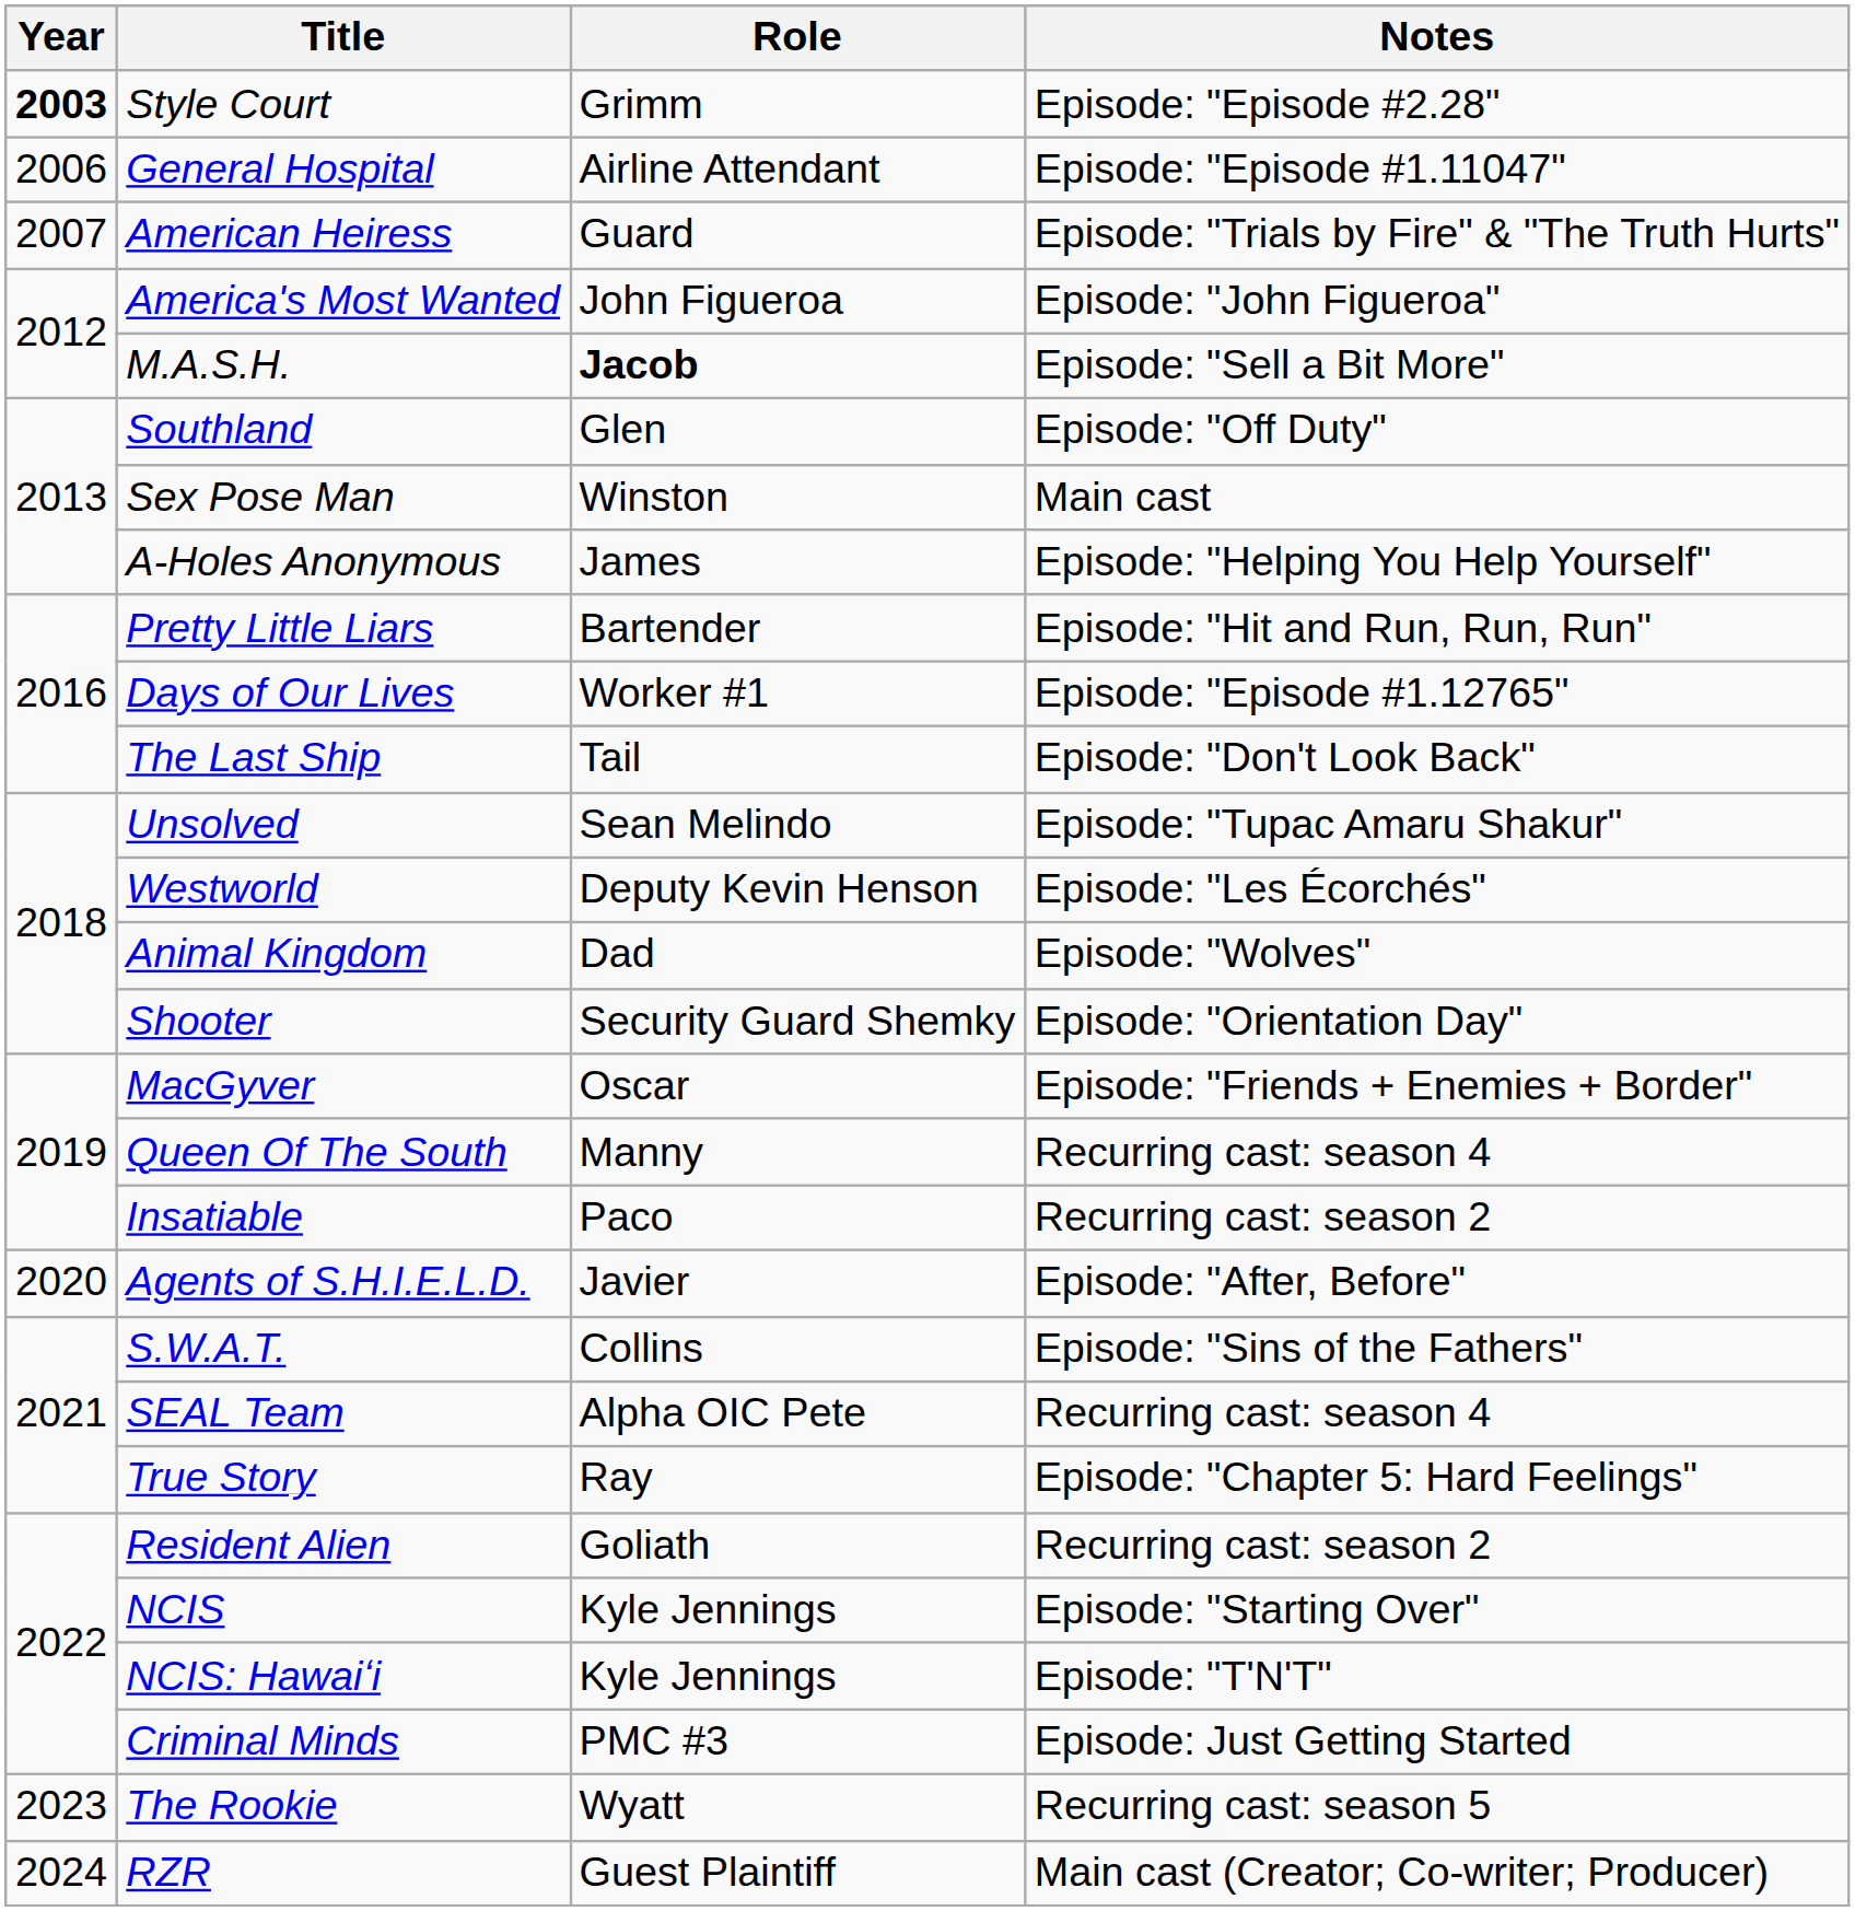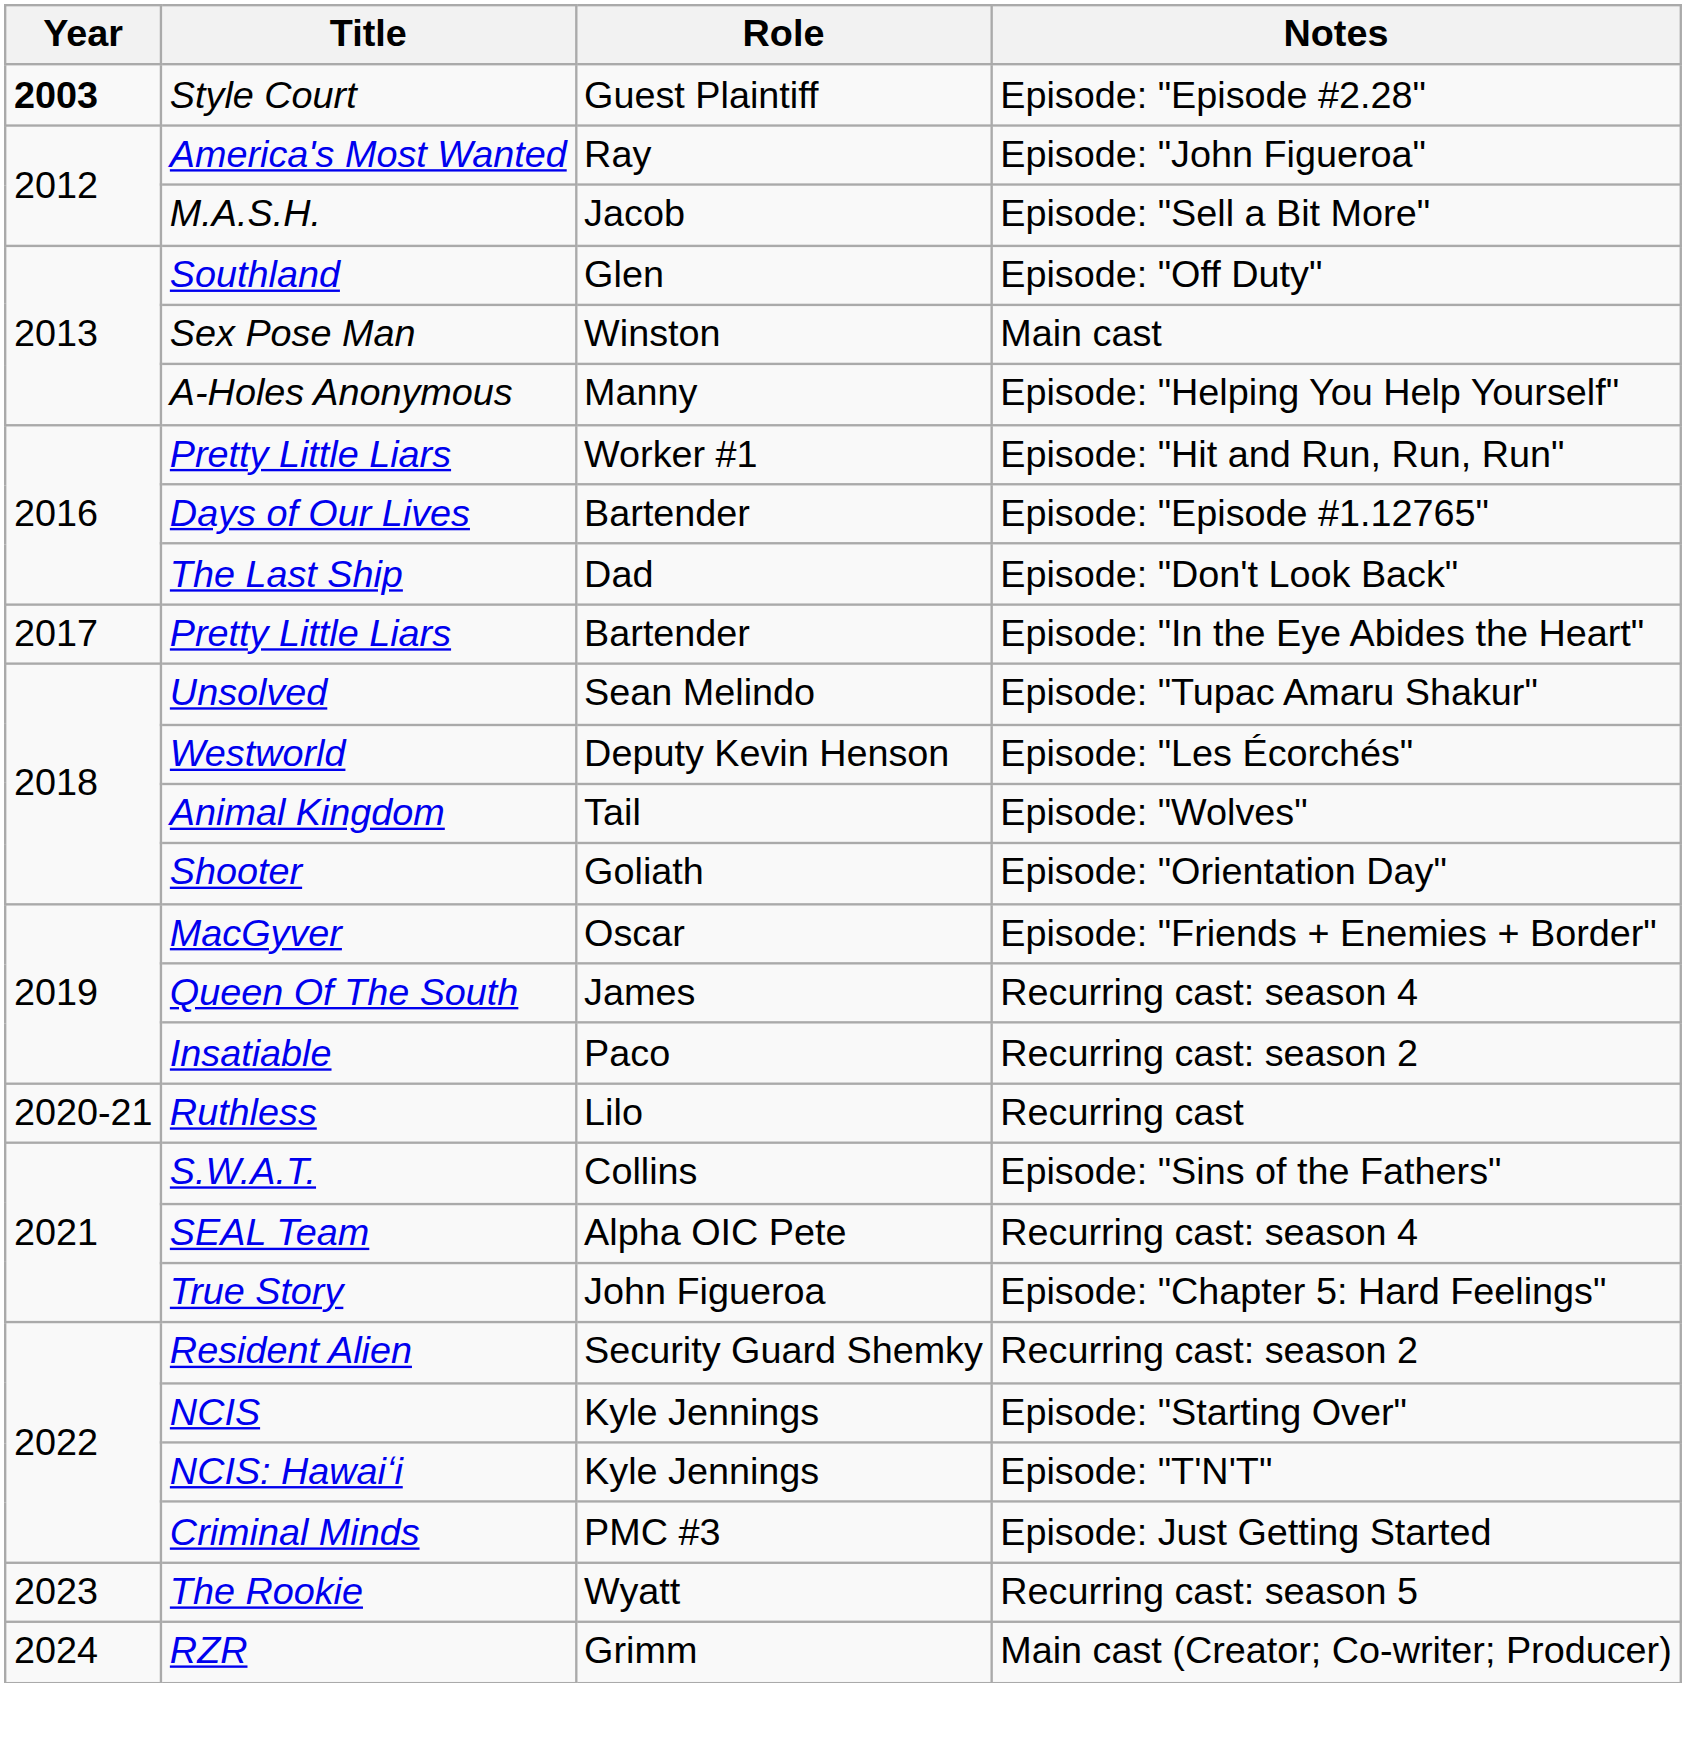Style Court | Role: Grimm -> Guest Plaintiff
- row: 2006 | General Hospital | Airline Attendant | Episode: "Episode #1.11047"
- row: 2007 | American Heiress | Guard | Episode: "Trials by Fire" & "The Truth Hurts"
America's Most Wanted | Role: John Figueroa -> Ray
M.A.S.H. | Role: bold -> normal
A-Holes Anonymous | Role: James -> Manny
Pretty Little Liars / Episode: "Hit and Run, Run, Run" | Role: Bartender -> Worker #1
Days of Our Lives | Role: Worker #1 -> Bartender
The Last Ship | Role: Tail -> Dad
+ row: 2017 | Pretty Little Liars | Bartender | Episode: "In the Eye Abides the Heart"
Animal Kingdom | Role: Dad -> Tail
Shooter | Role: Security Guard Shemky -> Goliath
Queen Of The South | Role: Manny -> James
- row: 2020 | Agents of S.H.I.E.L.D. | Javier | Episode: "After, Before"
+ row: 2020-21 | Ruthless | Lilo | Recurring cast
True Story | Role: Ray -> John Figueroa
Resident Alien | Role: Goliath -> Security Guard Shemky
RZR | Role: Guest Plaintiff -> Grimm
